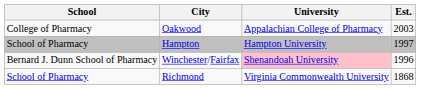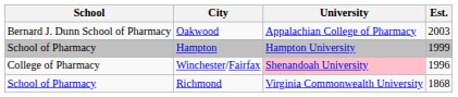Oakwood | School: College of Pharmacy -> Bernard J. Dunn School of Pharmacy
Hampton | Est.: 1997 -> 1999
Winchester/Fairfax | School: Bernard J. Dunn School of Pharmacy -> College of Pharmacy
